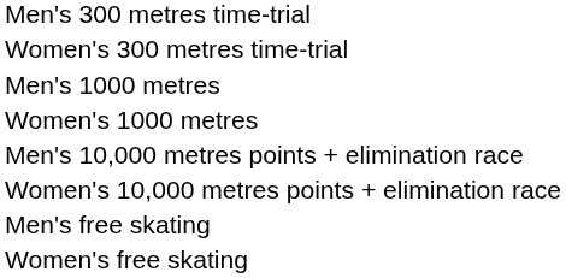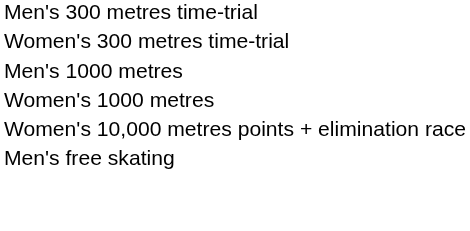- row: Men's 10,000 metres points + elimination race
- row: Women's free skating
